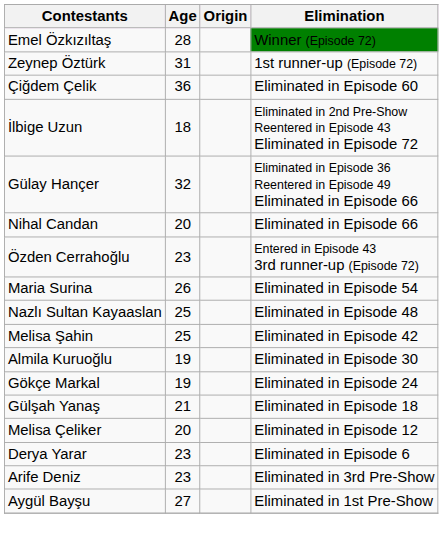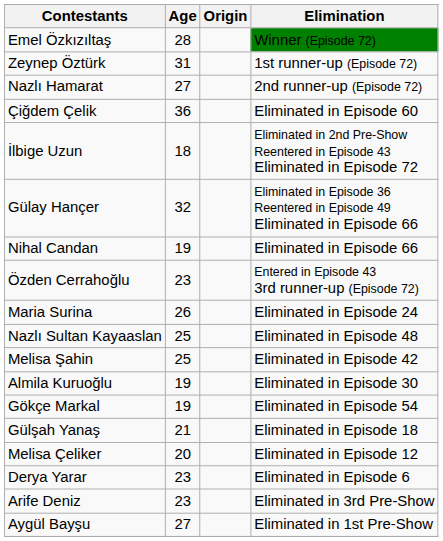+ row: Nazlı Hamarat | 27 | 2nd runner-up (Episode 72)
Nihal Candan | Age: 20 -> 19
Maria Surina | Elimination: Eliminated in Episode 54 -> Eliminated in Episode 24
Gökçe Markal | Elimination: Eliminated in Episode 24 -> Eliminated in Episode 54
